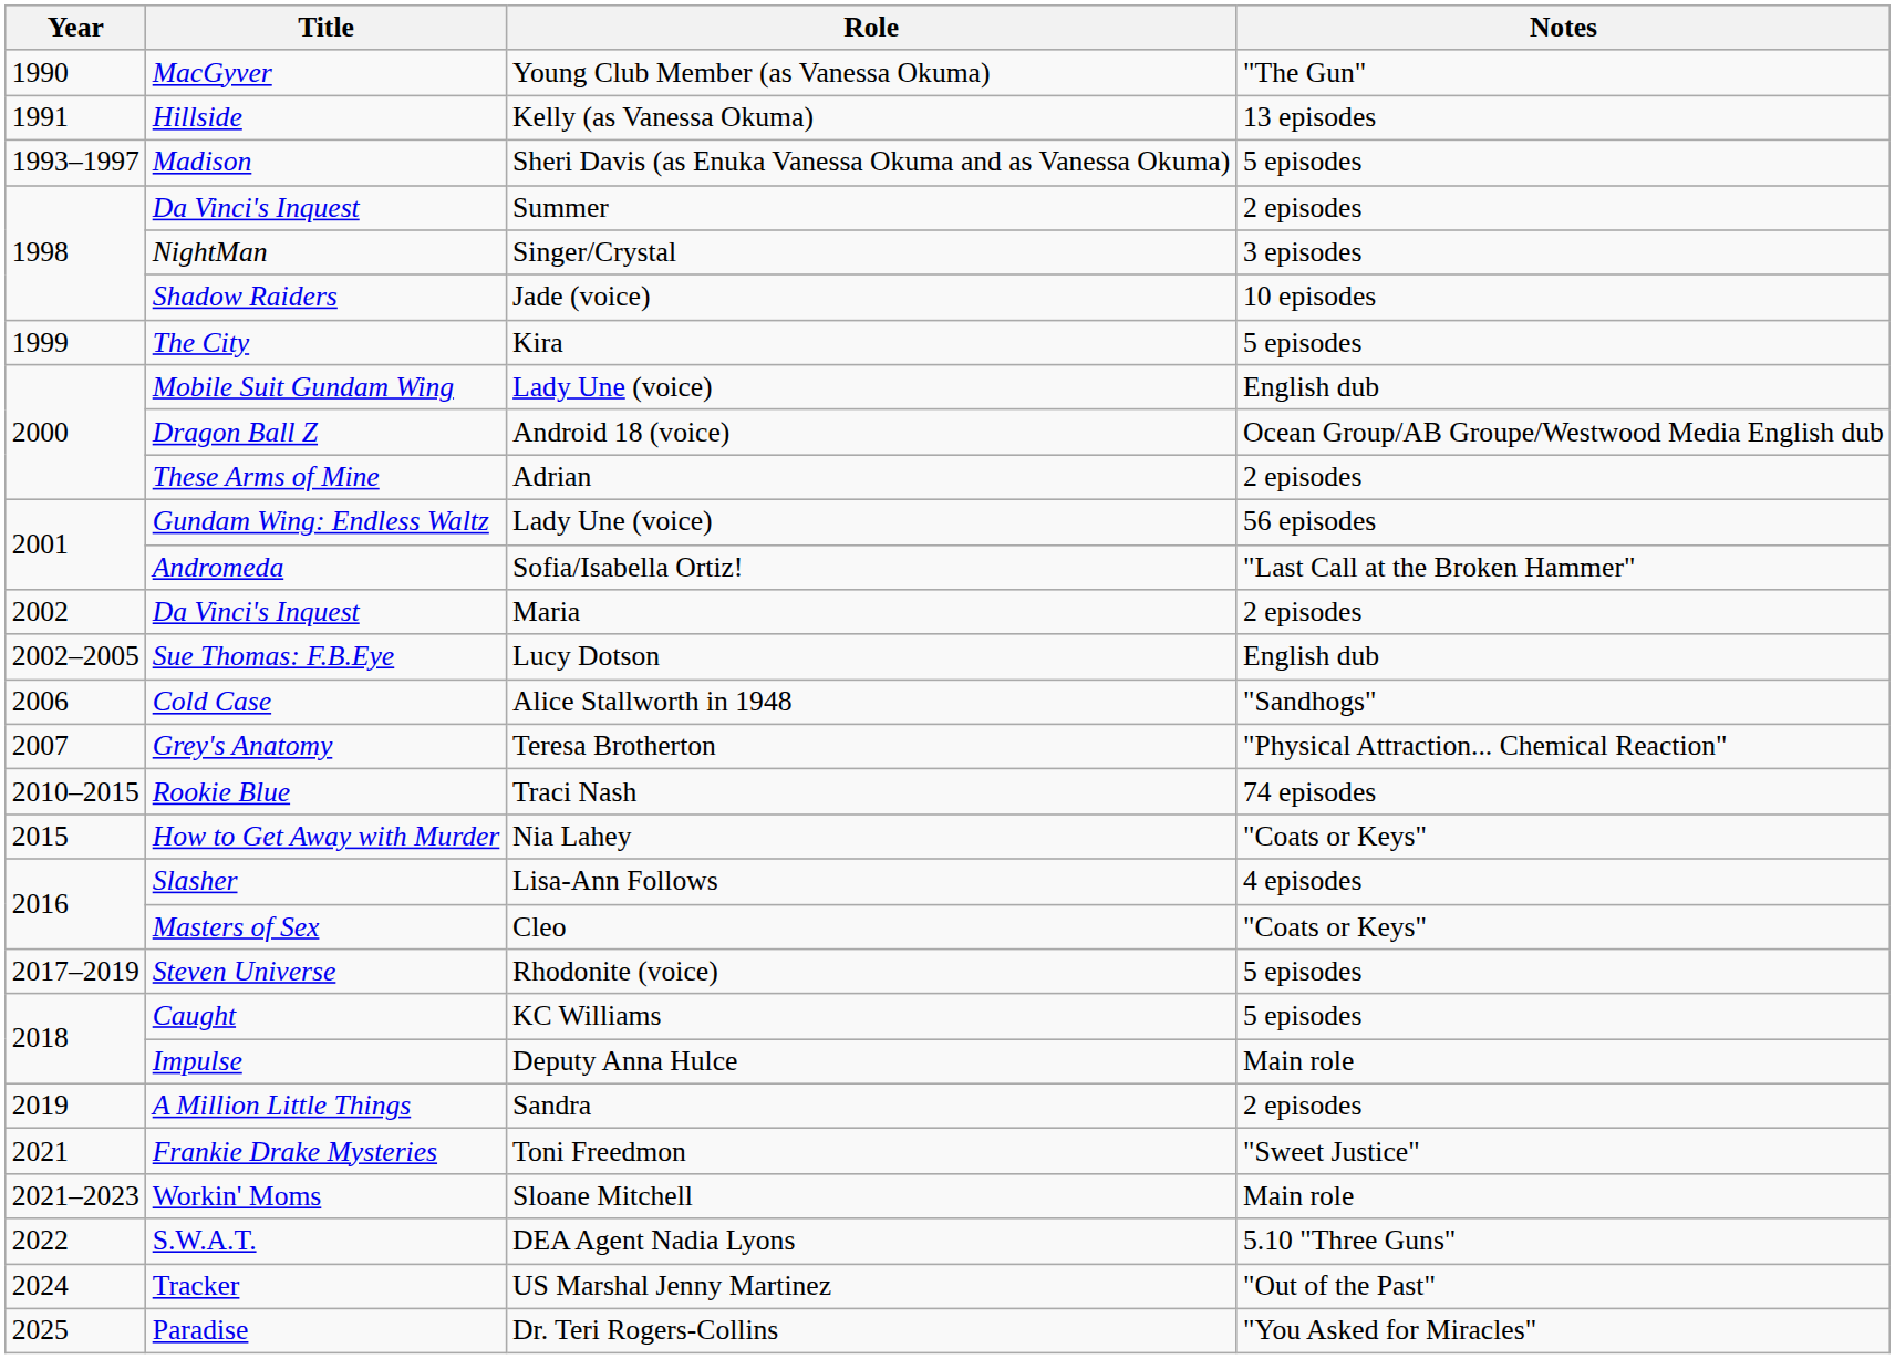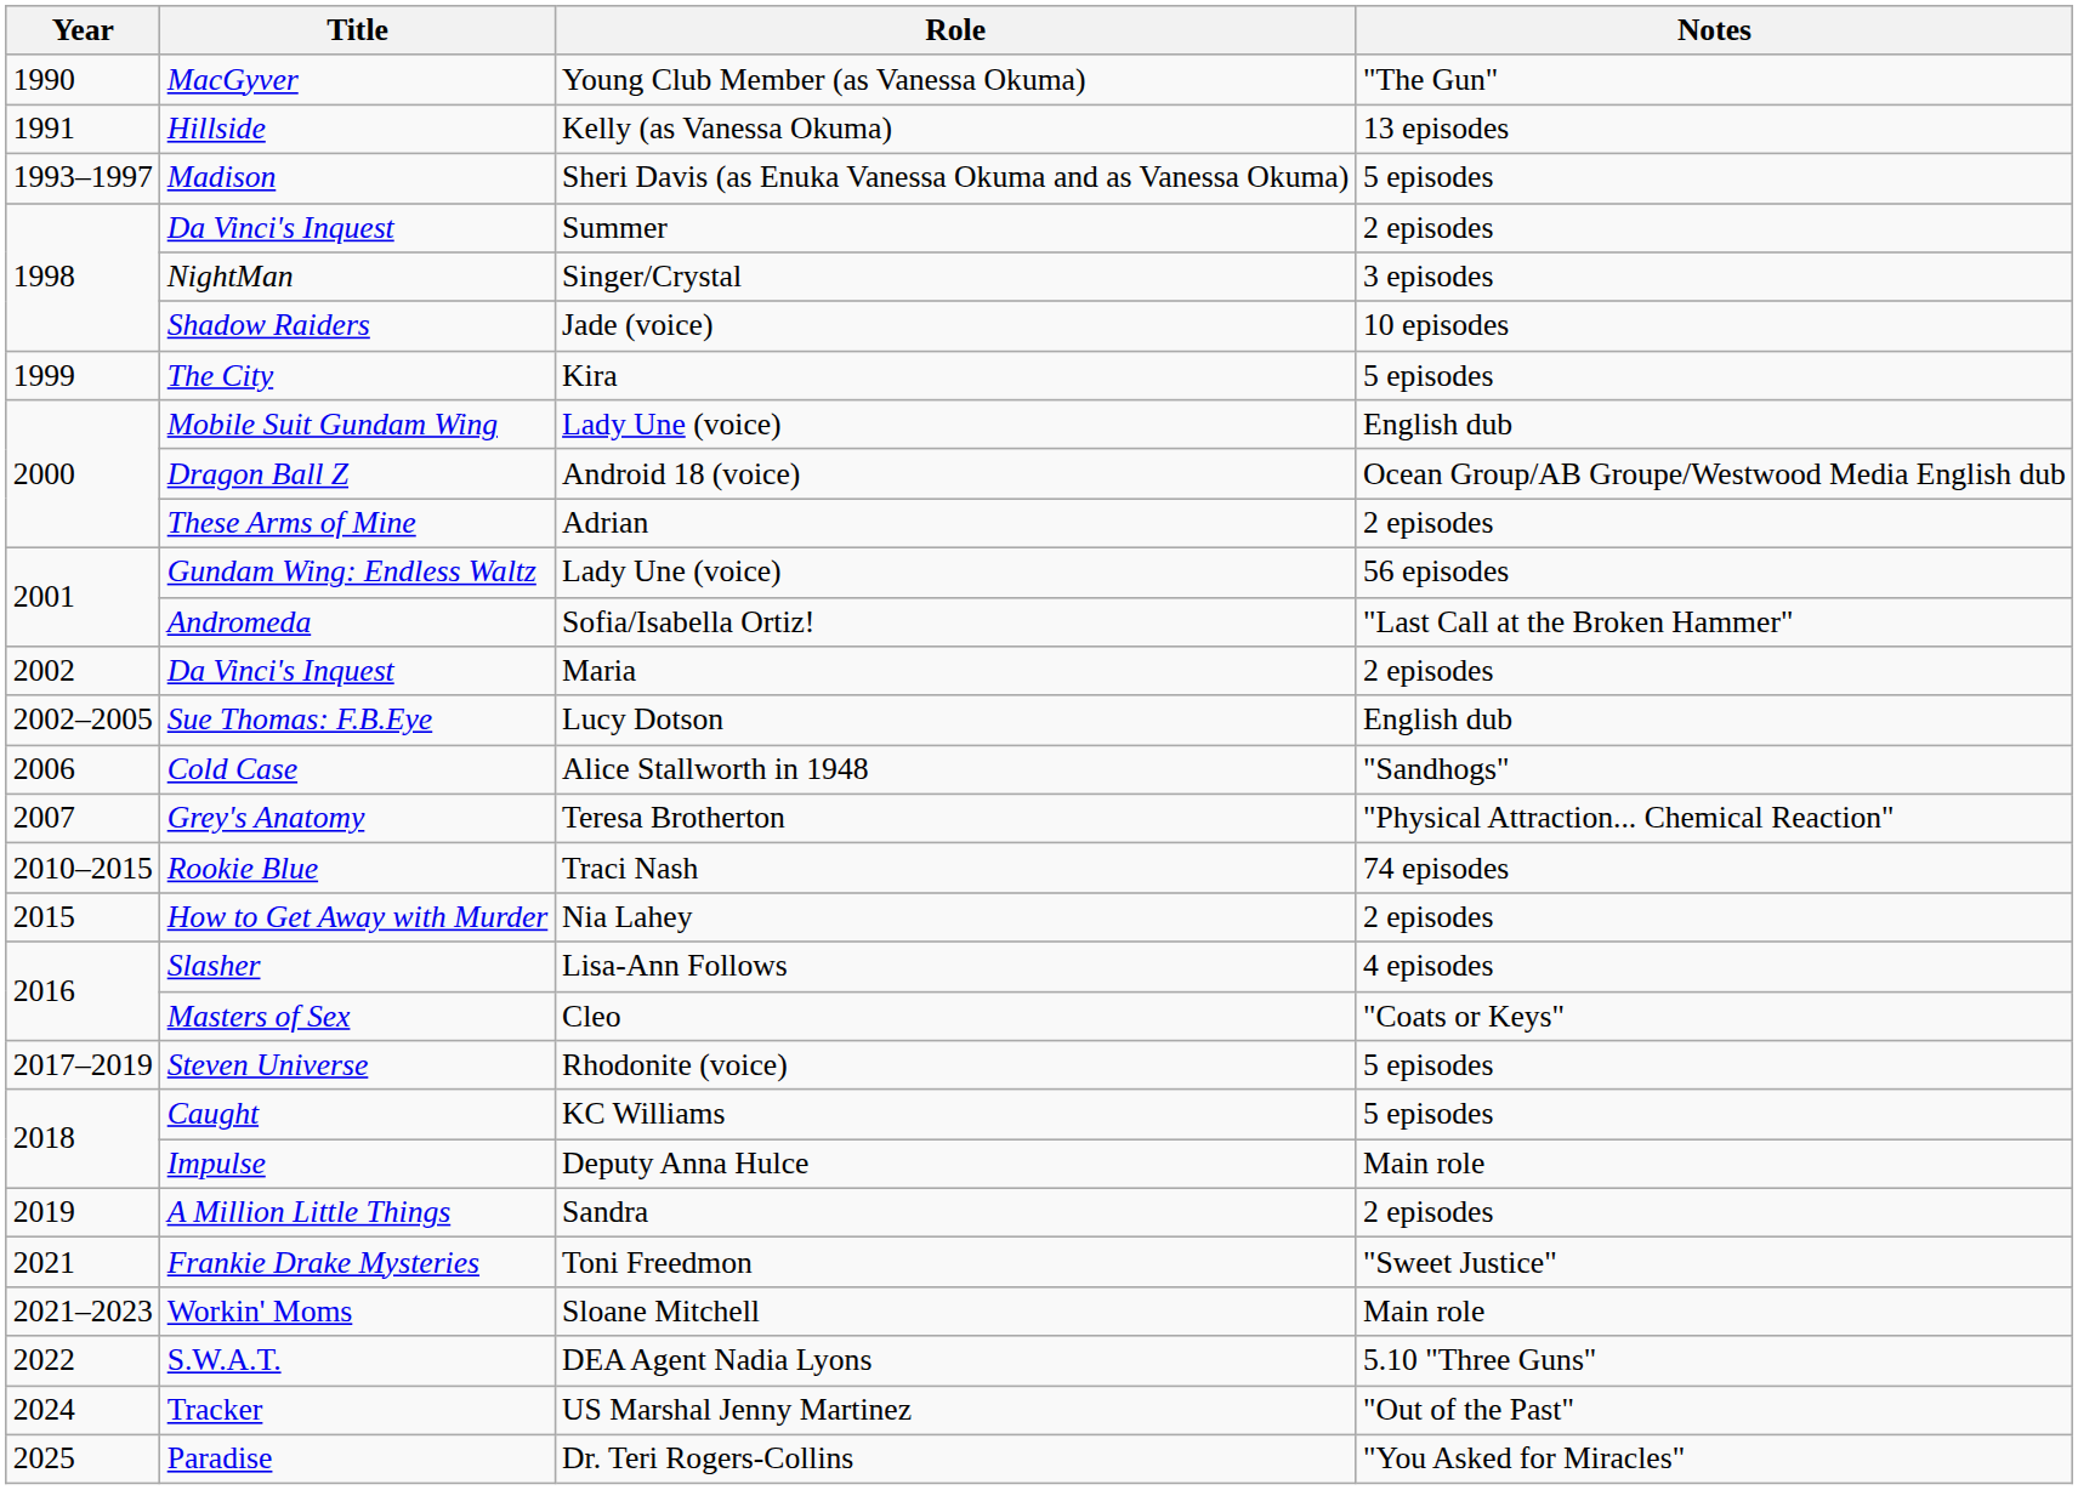How to Get Away with Murder | Notes: "Coats or Keys" -> 2 episodes
